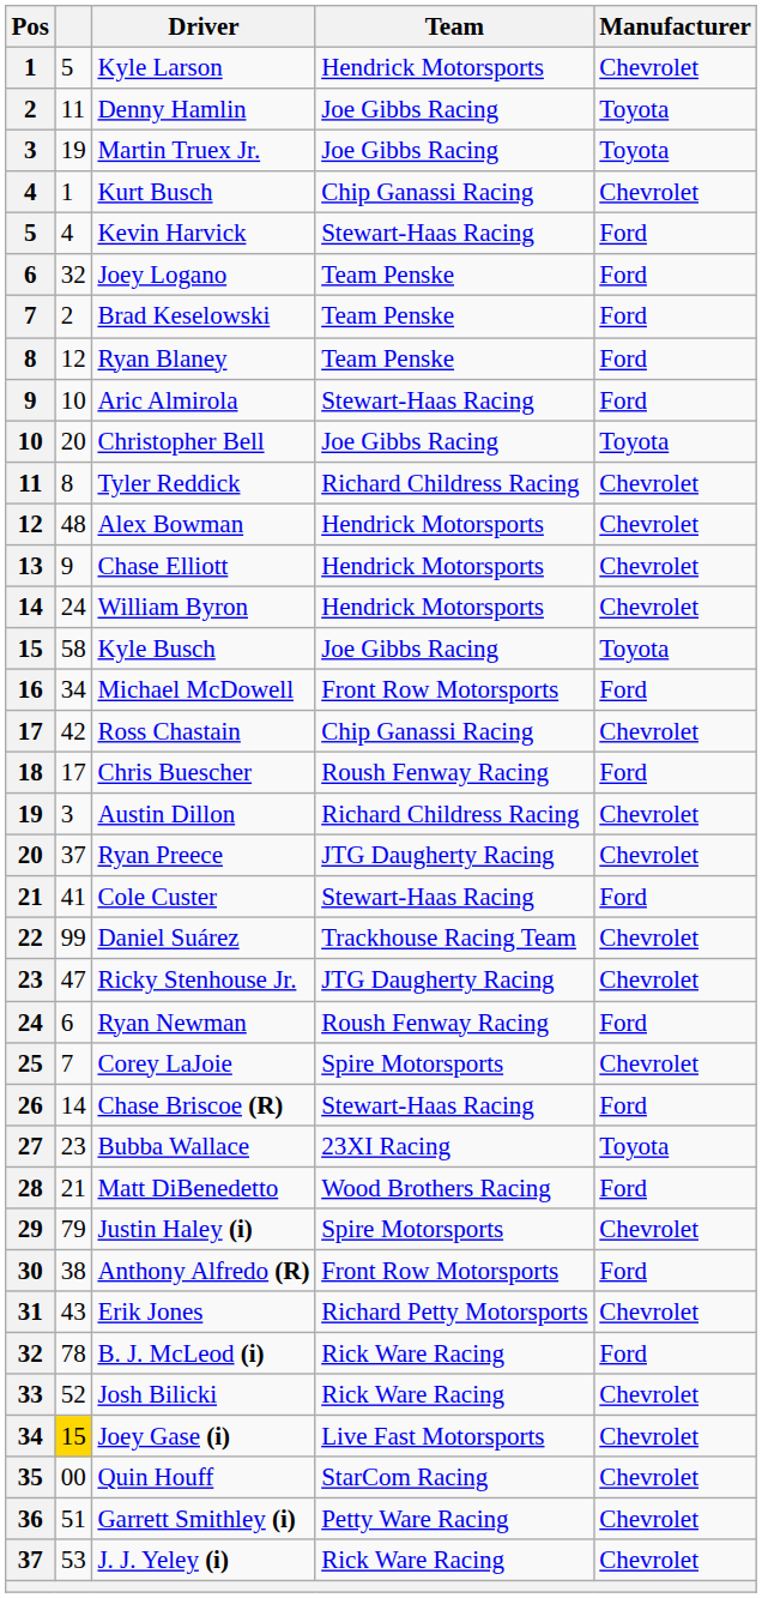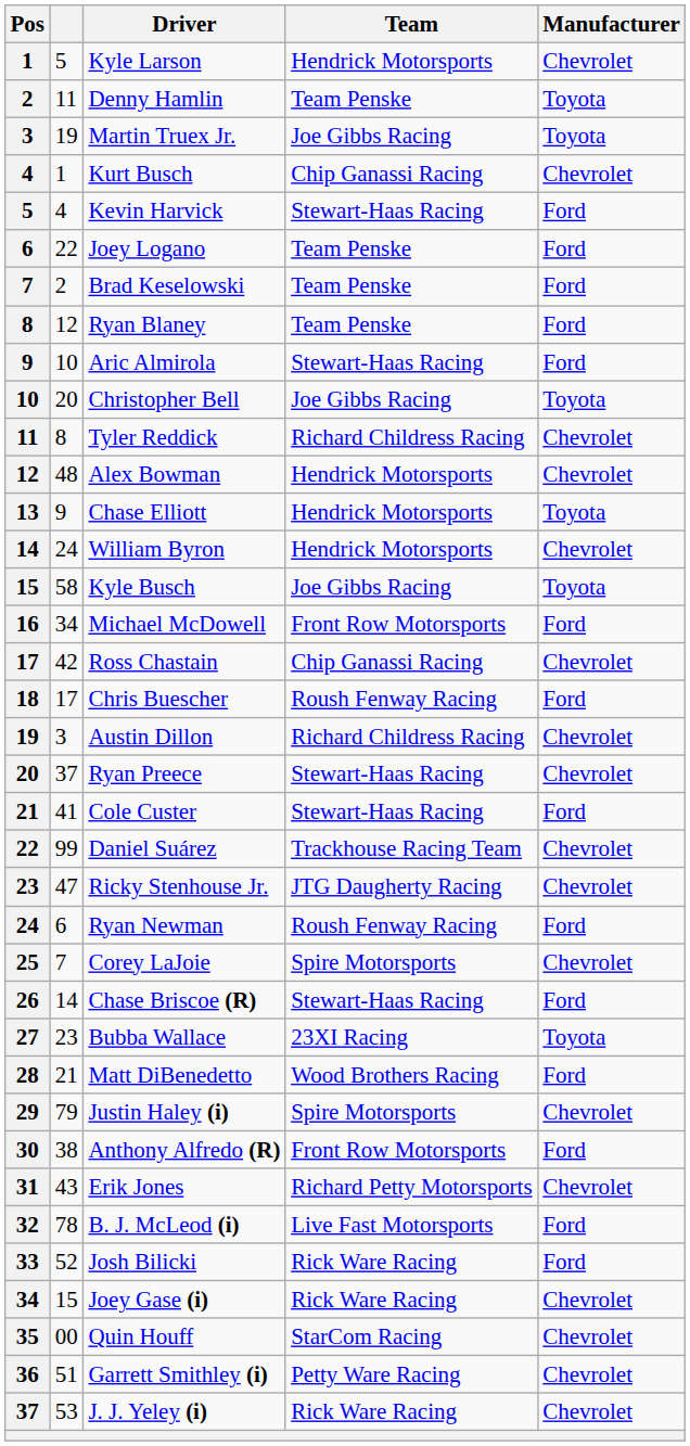Denny Hamlin | Team: Joe Gibbs Racing -> Team Penske
Joey Logano | column 2: 32 -> 22
Chase Elliott | Manufacturer: Chevrolet -> Toyota
Ryan Preece | Team: JTG Daugherty Racing -> Stewart-Haas Racing
B. J. McLeod (i) | Team: Rick Ware Racing -> Live Fast Motorsports
Josh Bilicki | Manufacturer: Chevrolet -> Ford
Joey Gase (i) | column 2: gold background -> no background
Joey Gase (i) | Team: Live Fast Motorsports -> Rick Ware Racing
